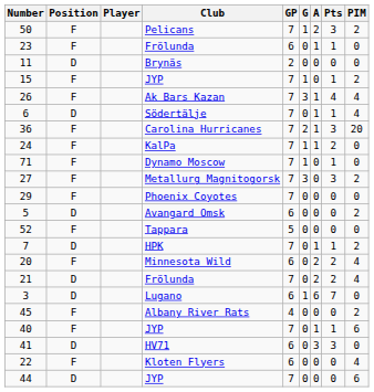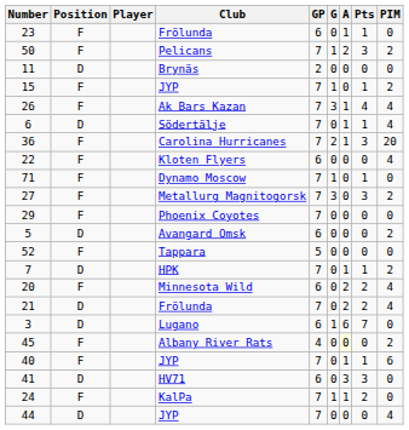rows swapped: 50 <-> 23
rows swapped: 24 <-> 22
45 | A: no background -> lightyellow background
44 | PIM: 6 -> 4
